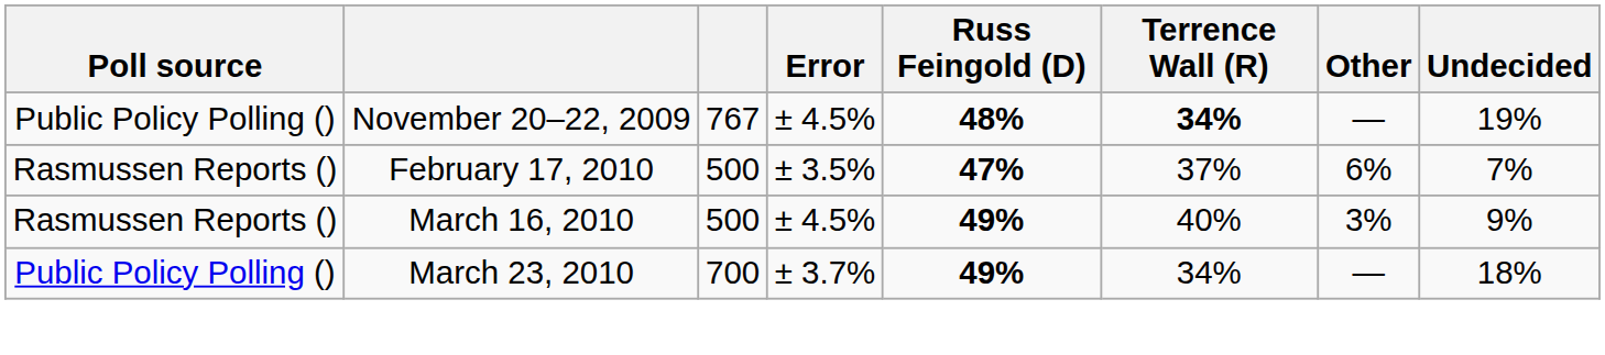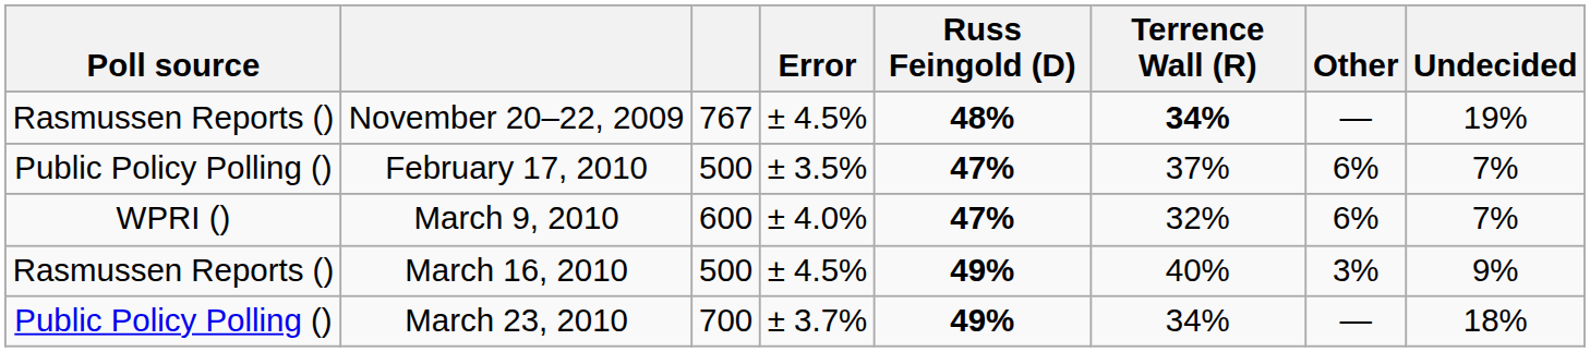November 20–22, 2009 | Poll source: Public Policy Polling () -> Rasmussen Reports ()
February 17, 2010 | Poll source: Rasmussen Reports () -> Public Policy Polling ()
+ row: WPRI () | March 9, 2010 | 600 | ± 4.0% | 47% | 32% | 6% | 7%
